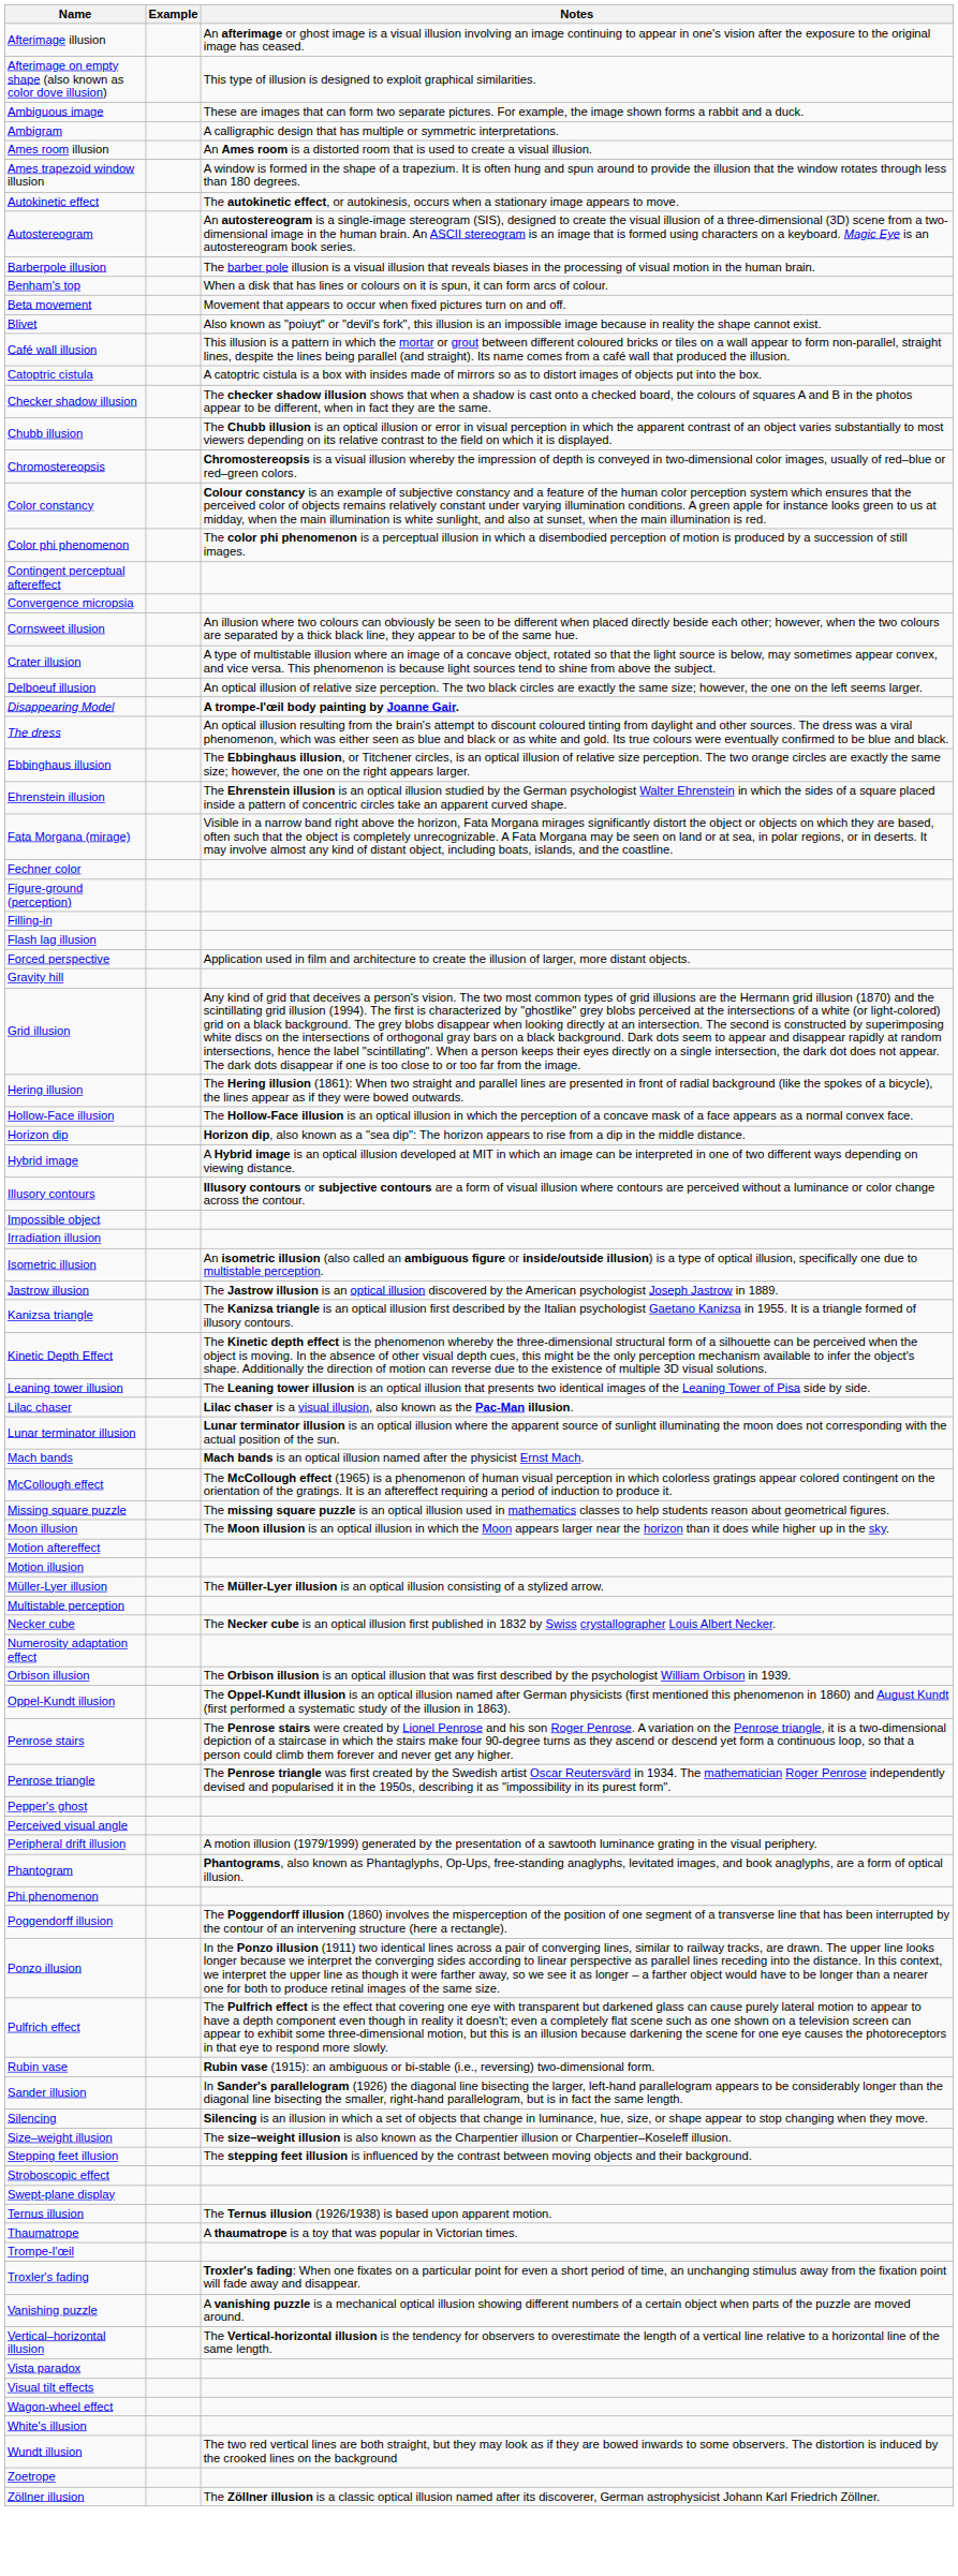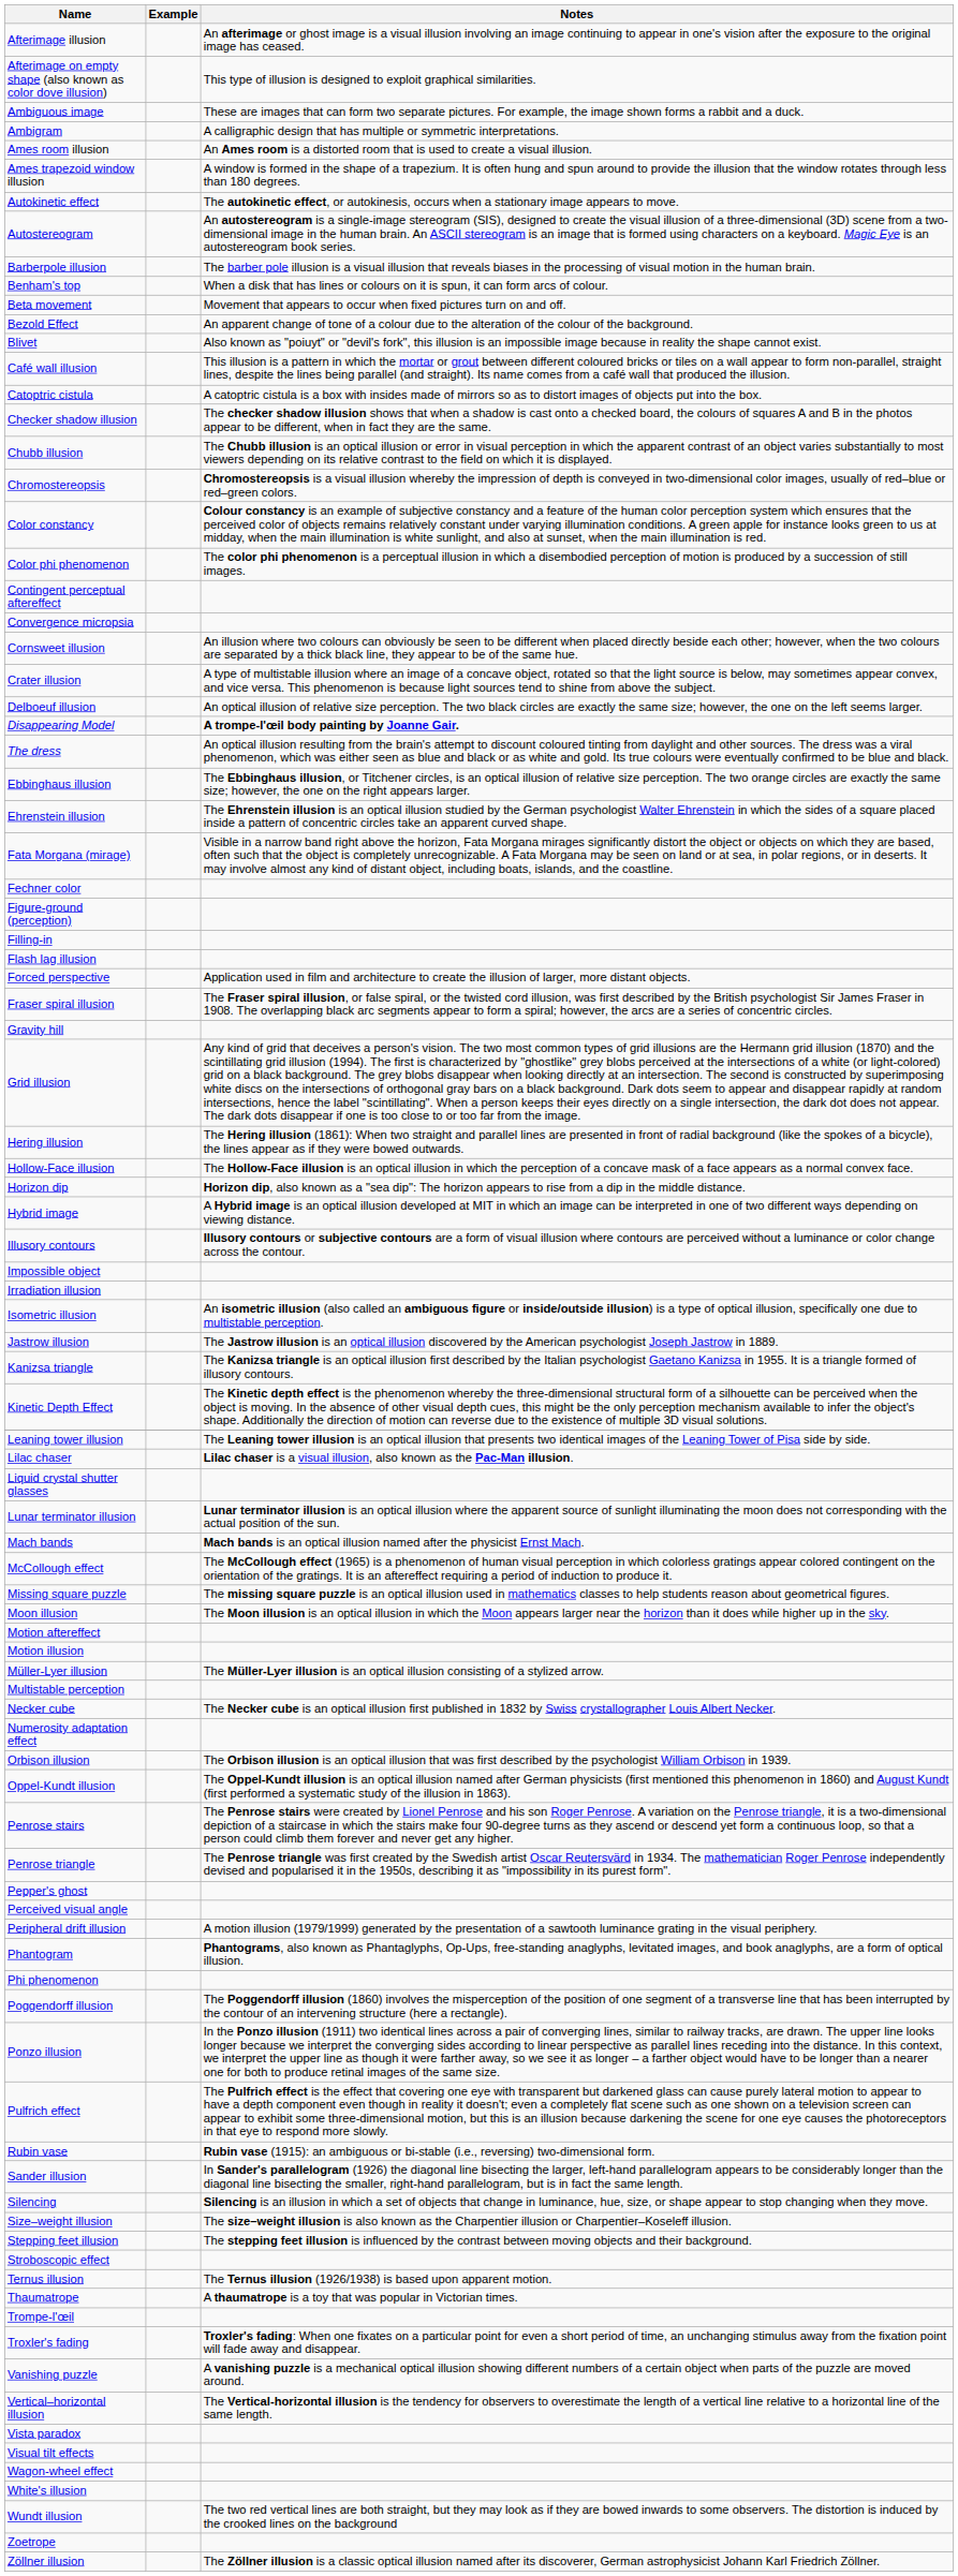+ row: Bezold Effect | An apparent change of tone of a colour due to the alteration of the colour of the background.
+ row: Fraser spiral illusion | The Fraser spiral illusion, or false spiral, or the twisted cord illusion, was first described by the British psychologist Sir James Fraser in 1908. The overlapping black arc segments appear to form a spiral; however, the arcs are a series of concentric circles.
+ row: Liquid crystal shutter glasses
- row: Swept-plane display
